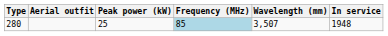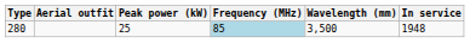280 | Wavelength (mm): 3,507 -> 3,500
